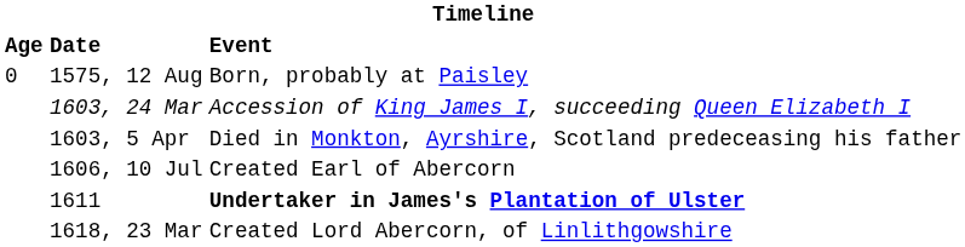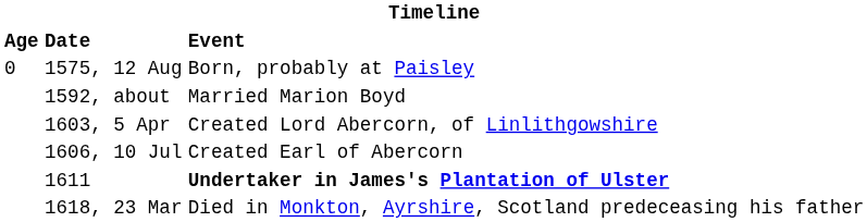+ row: 1592, about | Married Marion Boyd
- row: 1603, 24 Mar | Accession of King James I, succeeding Queen Elizabeth I
1603, 5 Apr | Event: Died in Monkton, Ayrshire, Scotland predeceasing his father -> Created Lord Abercorn, of Linlithgowshire
1618, 23 Mar | Event: Created Lord Abercorn, of Linlithgowshire -> Died in Monkton, Ayrshire, Scotland predeceasing his father
